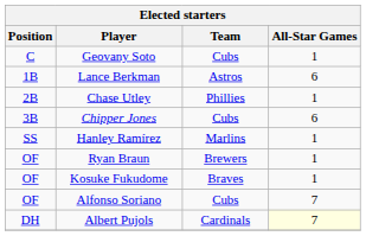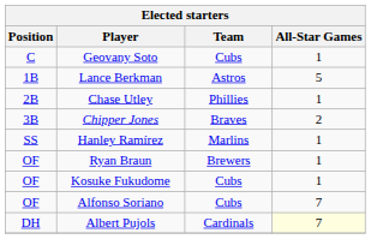Lance Berkman | All-Star Games: 6 -> 5
Chipper Jones | Team: Cubs -> Braves
Chipper Jones | All-Star Games: 6 -> 2
Kosuke Fukudome | Team: Braves -> Cubs
